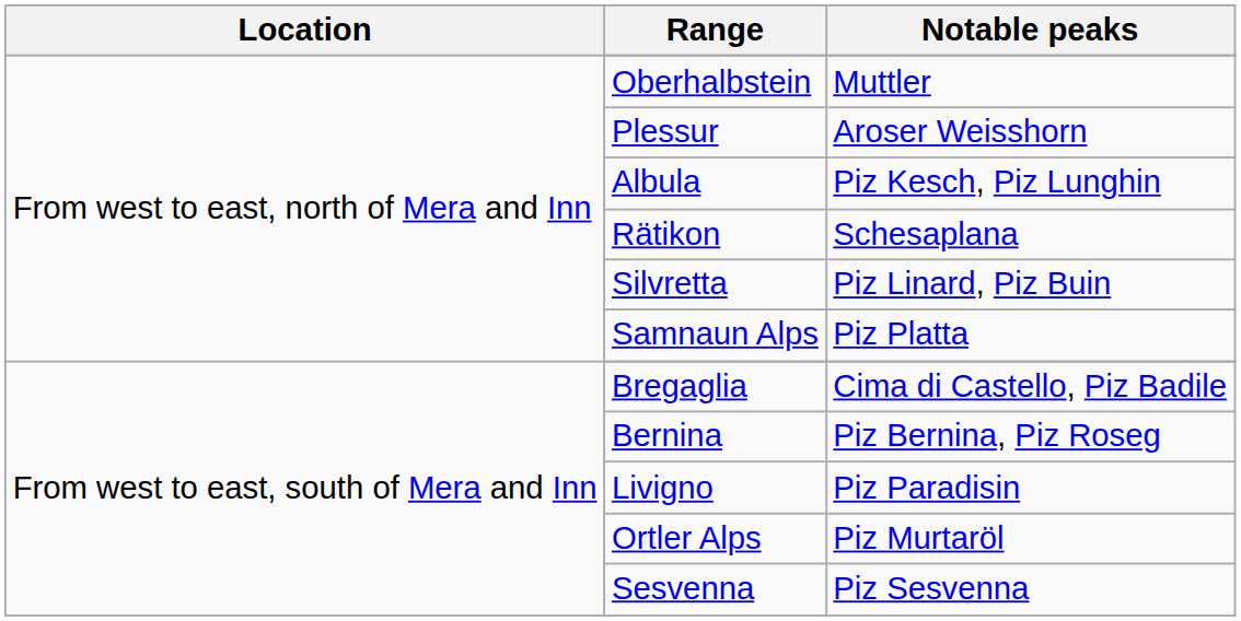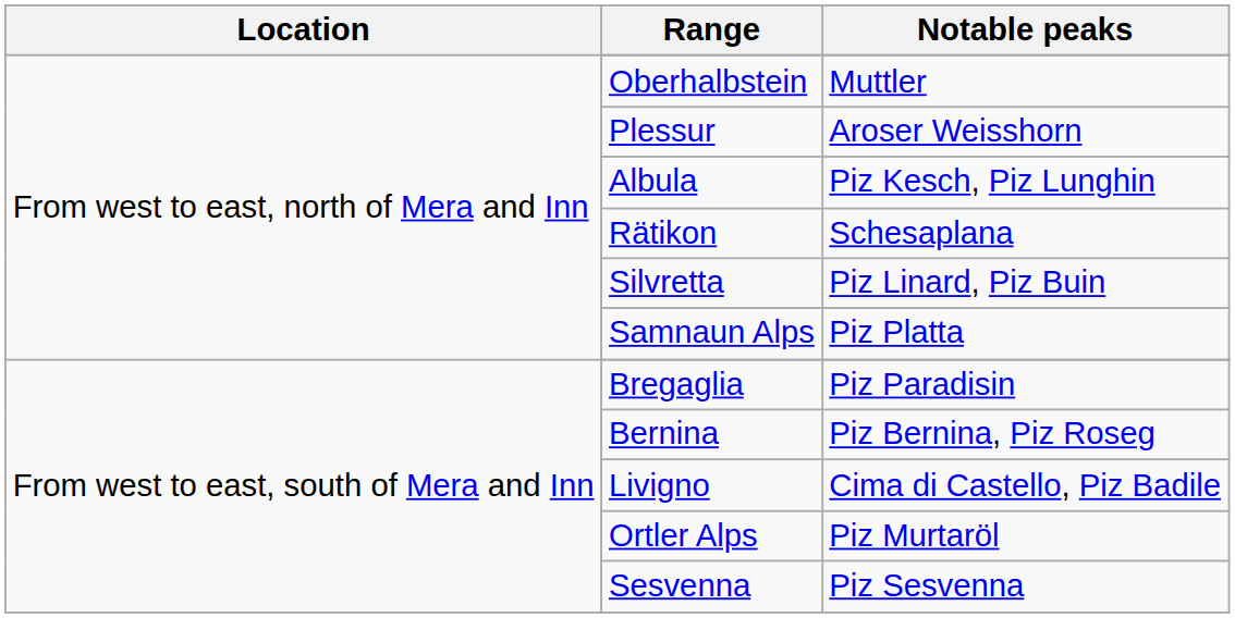Bregaglia | Notable peaks: Cima di Castello, Piz Badile -> Piz Paradisin
Livigno | Notable peaks: Piz Paradisin -> Cima di Castello, Piz Badile
